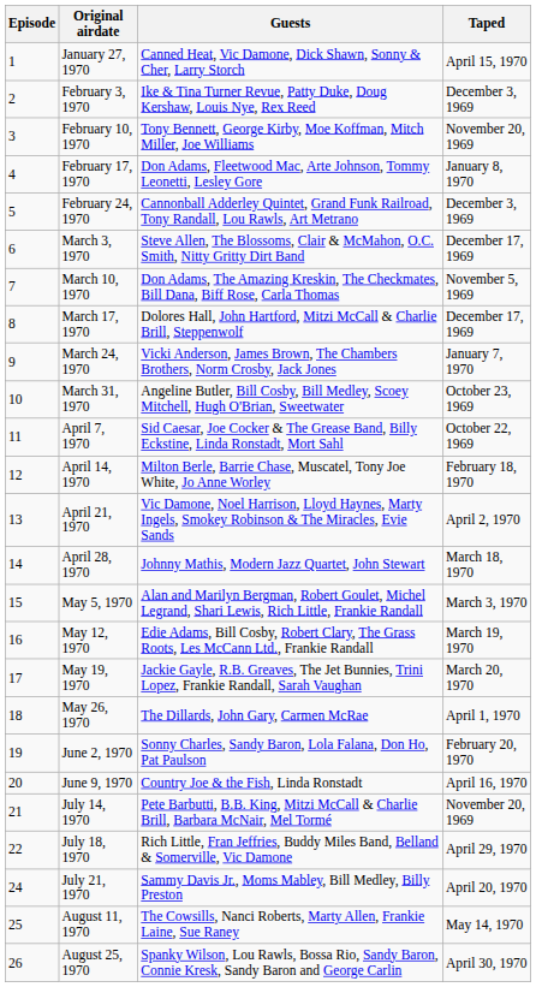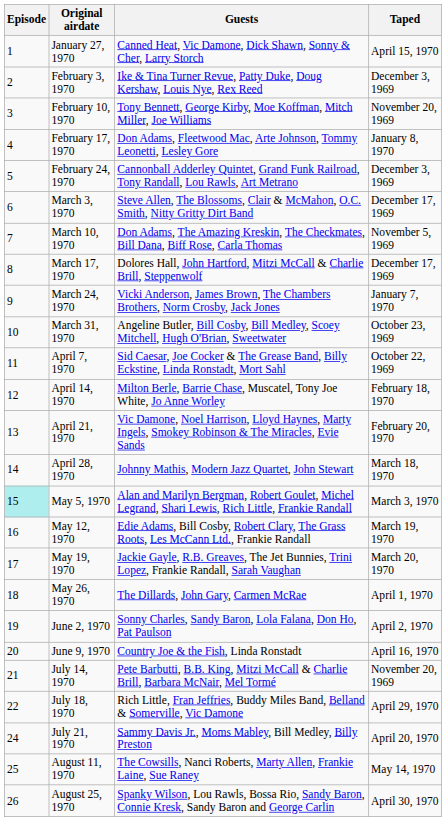April 21, 1970 | Taped: April 2, 1970 -> February 20, 1970
May 5, 1970 | Episode: no background -> paleturquoise background
June 2, 1970 | Taped: February 20, 1970 -> April 2, 1970
